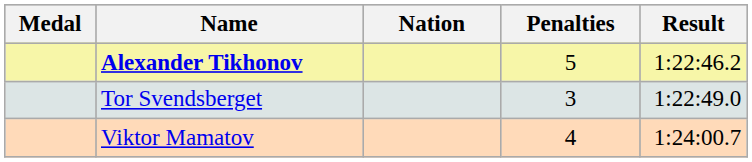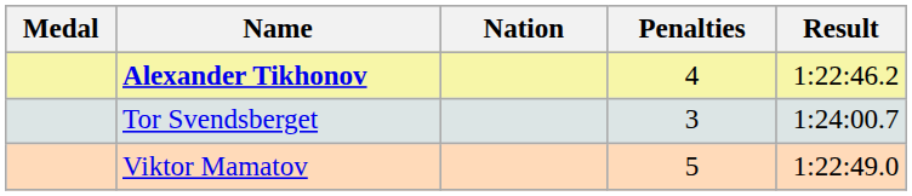Alexander Tikhonov | Penalties: 5 -> 4
Tor Svendsberget | Result: 1:22:49.0 -> 1:24:00.7
Viktor Mamatov | Penalties: 4 -> 5
Viktor Mamatov | Result: 1:24:00.7 -> 1:22:49.0
